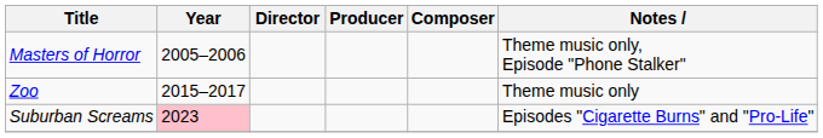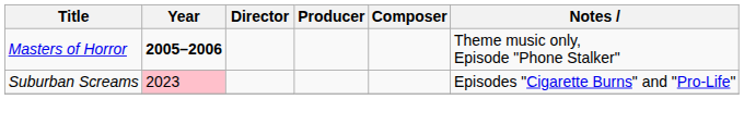Masters of Horror | Year: normal -> bold
- row: Zoo | 2015–2017 | Theme music only
